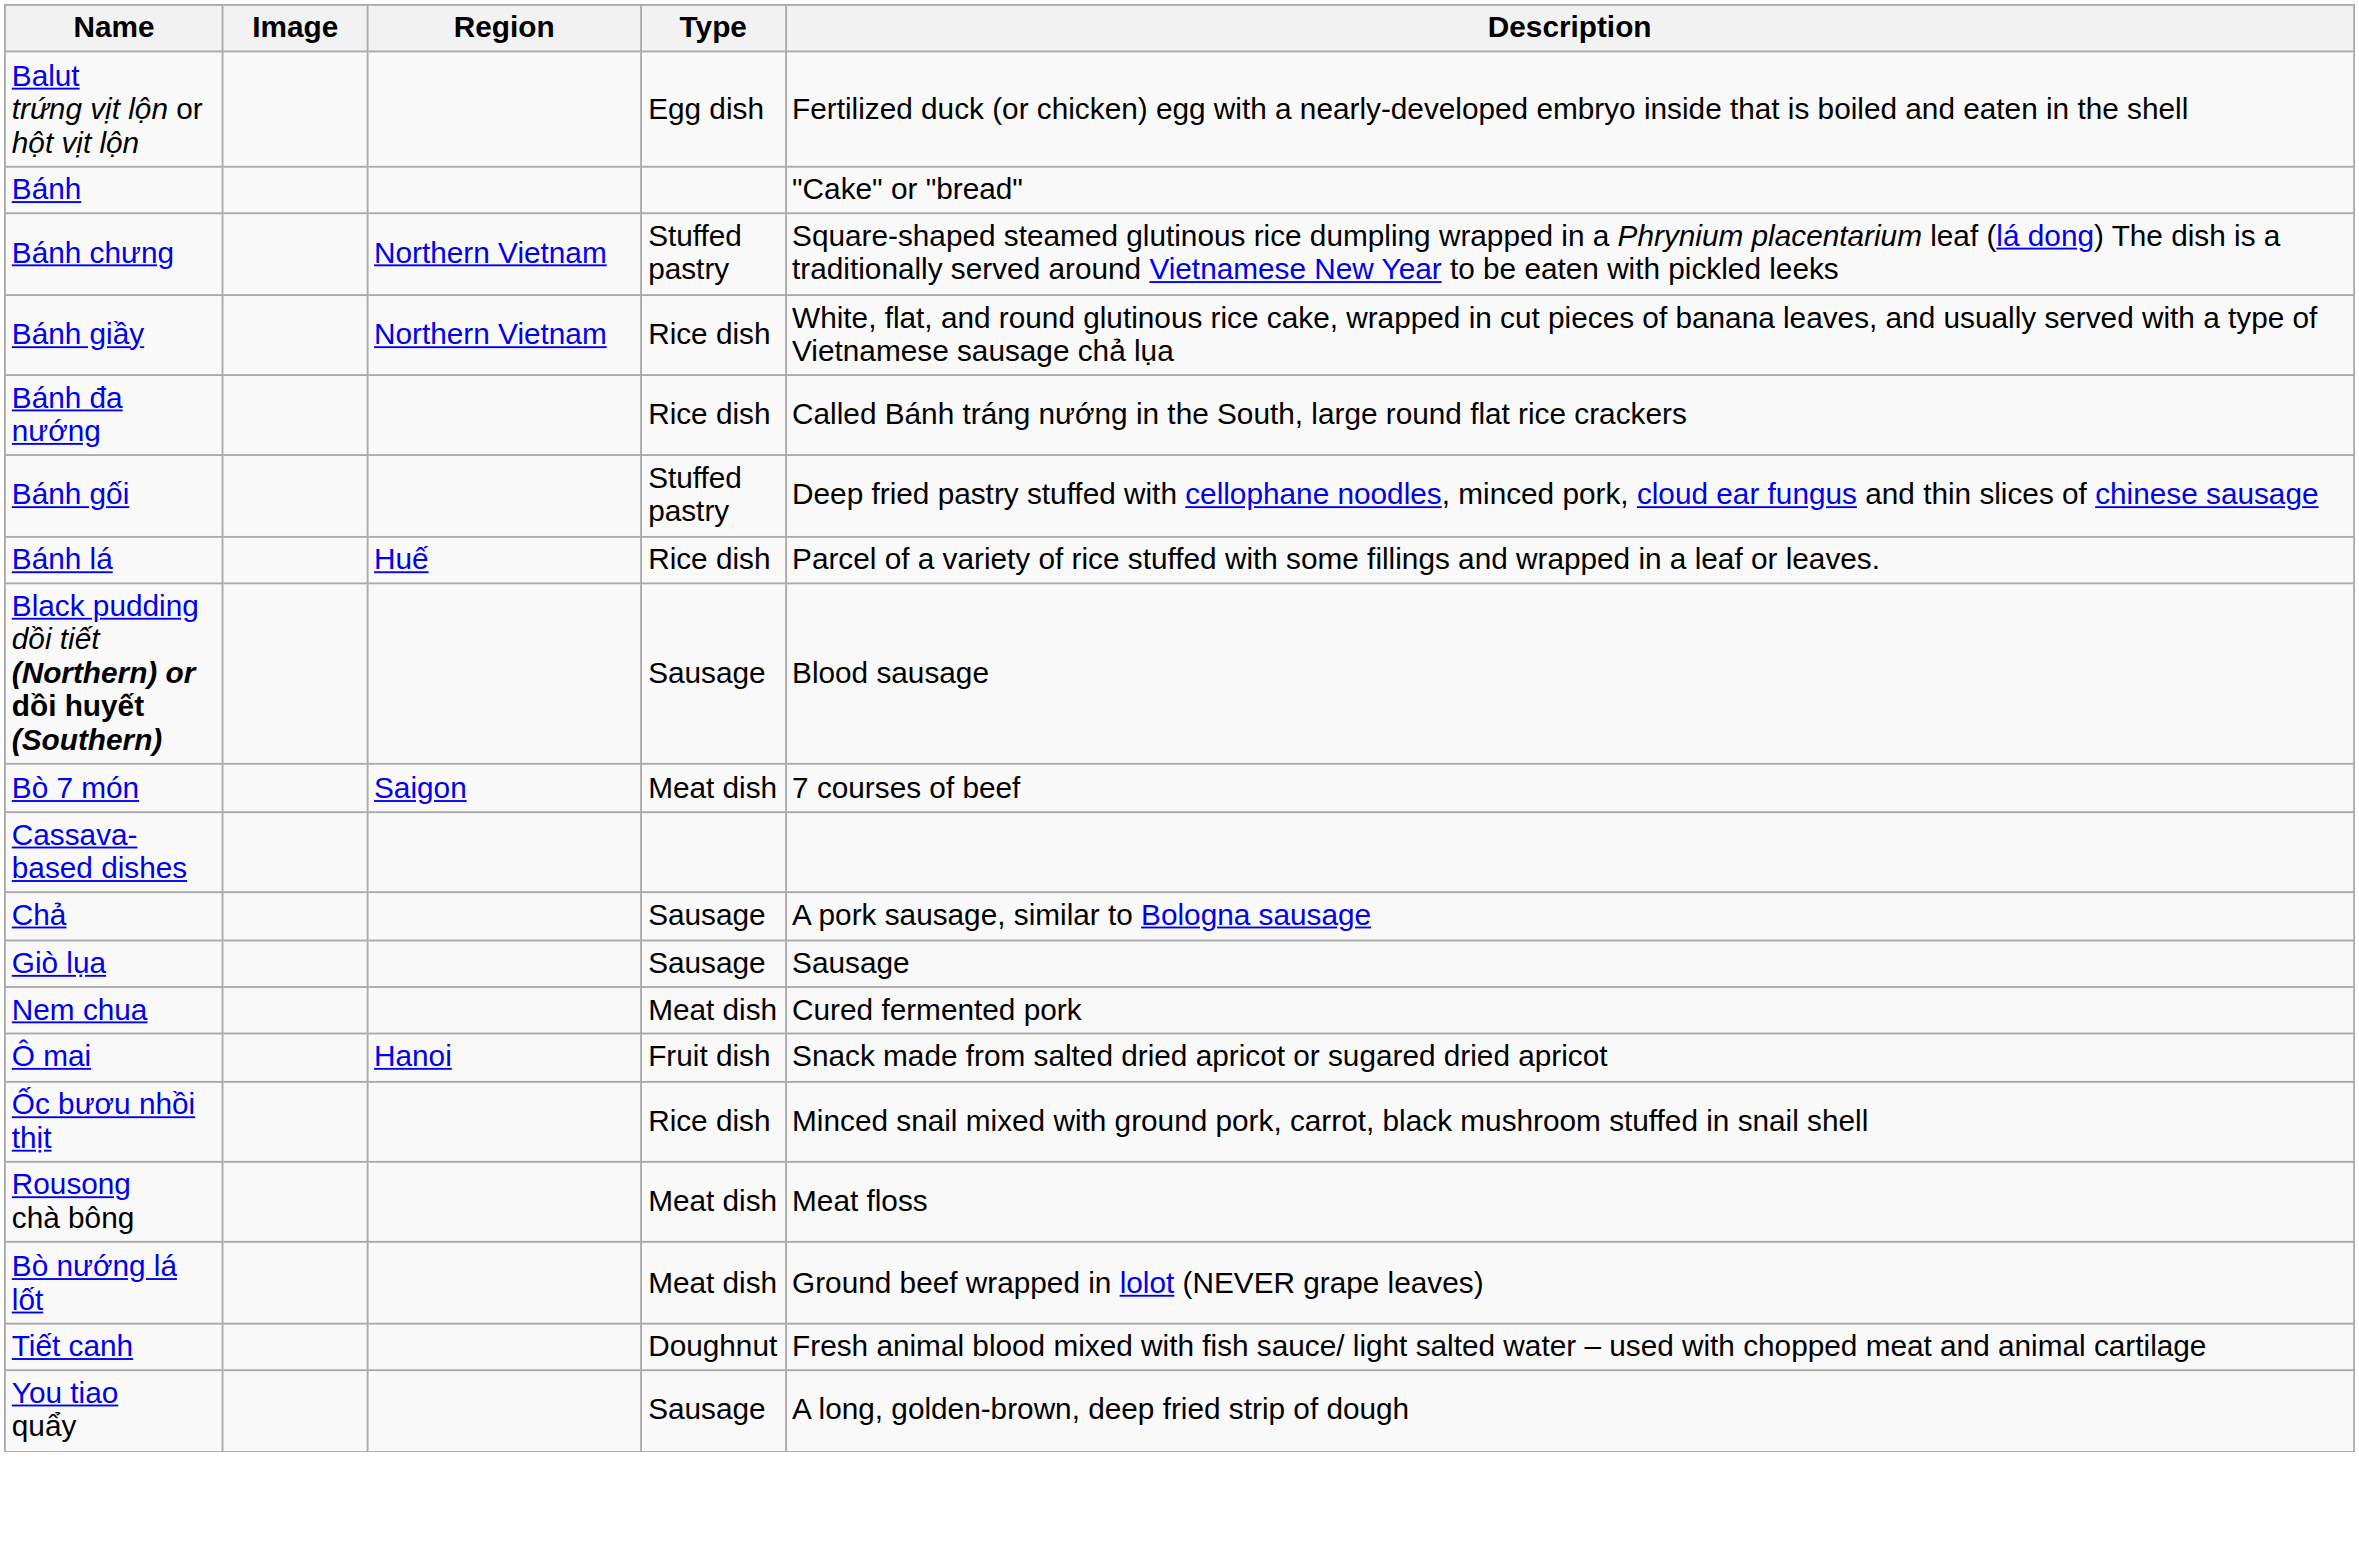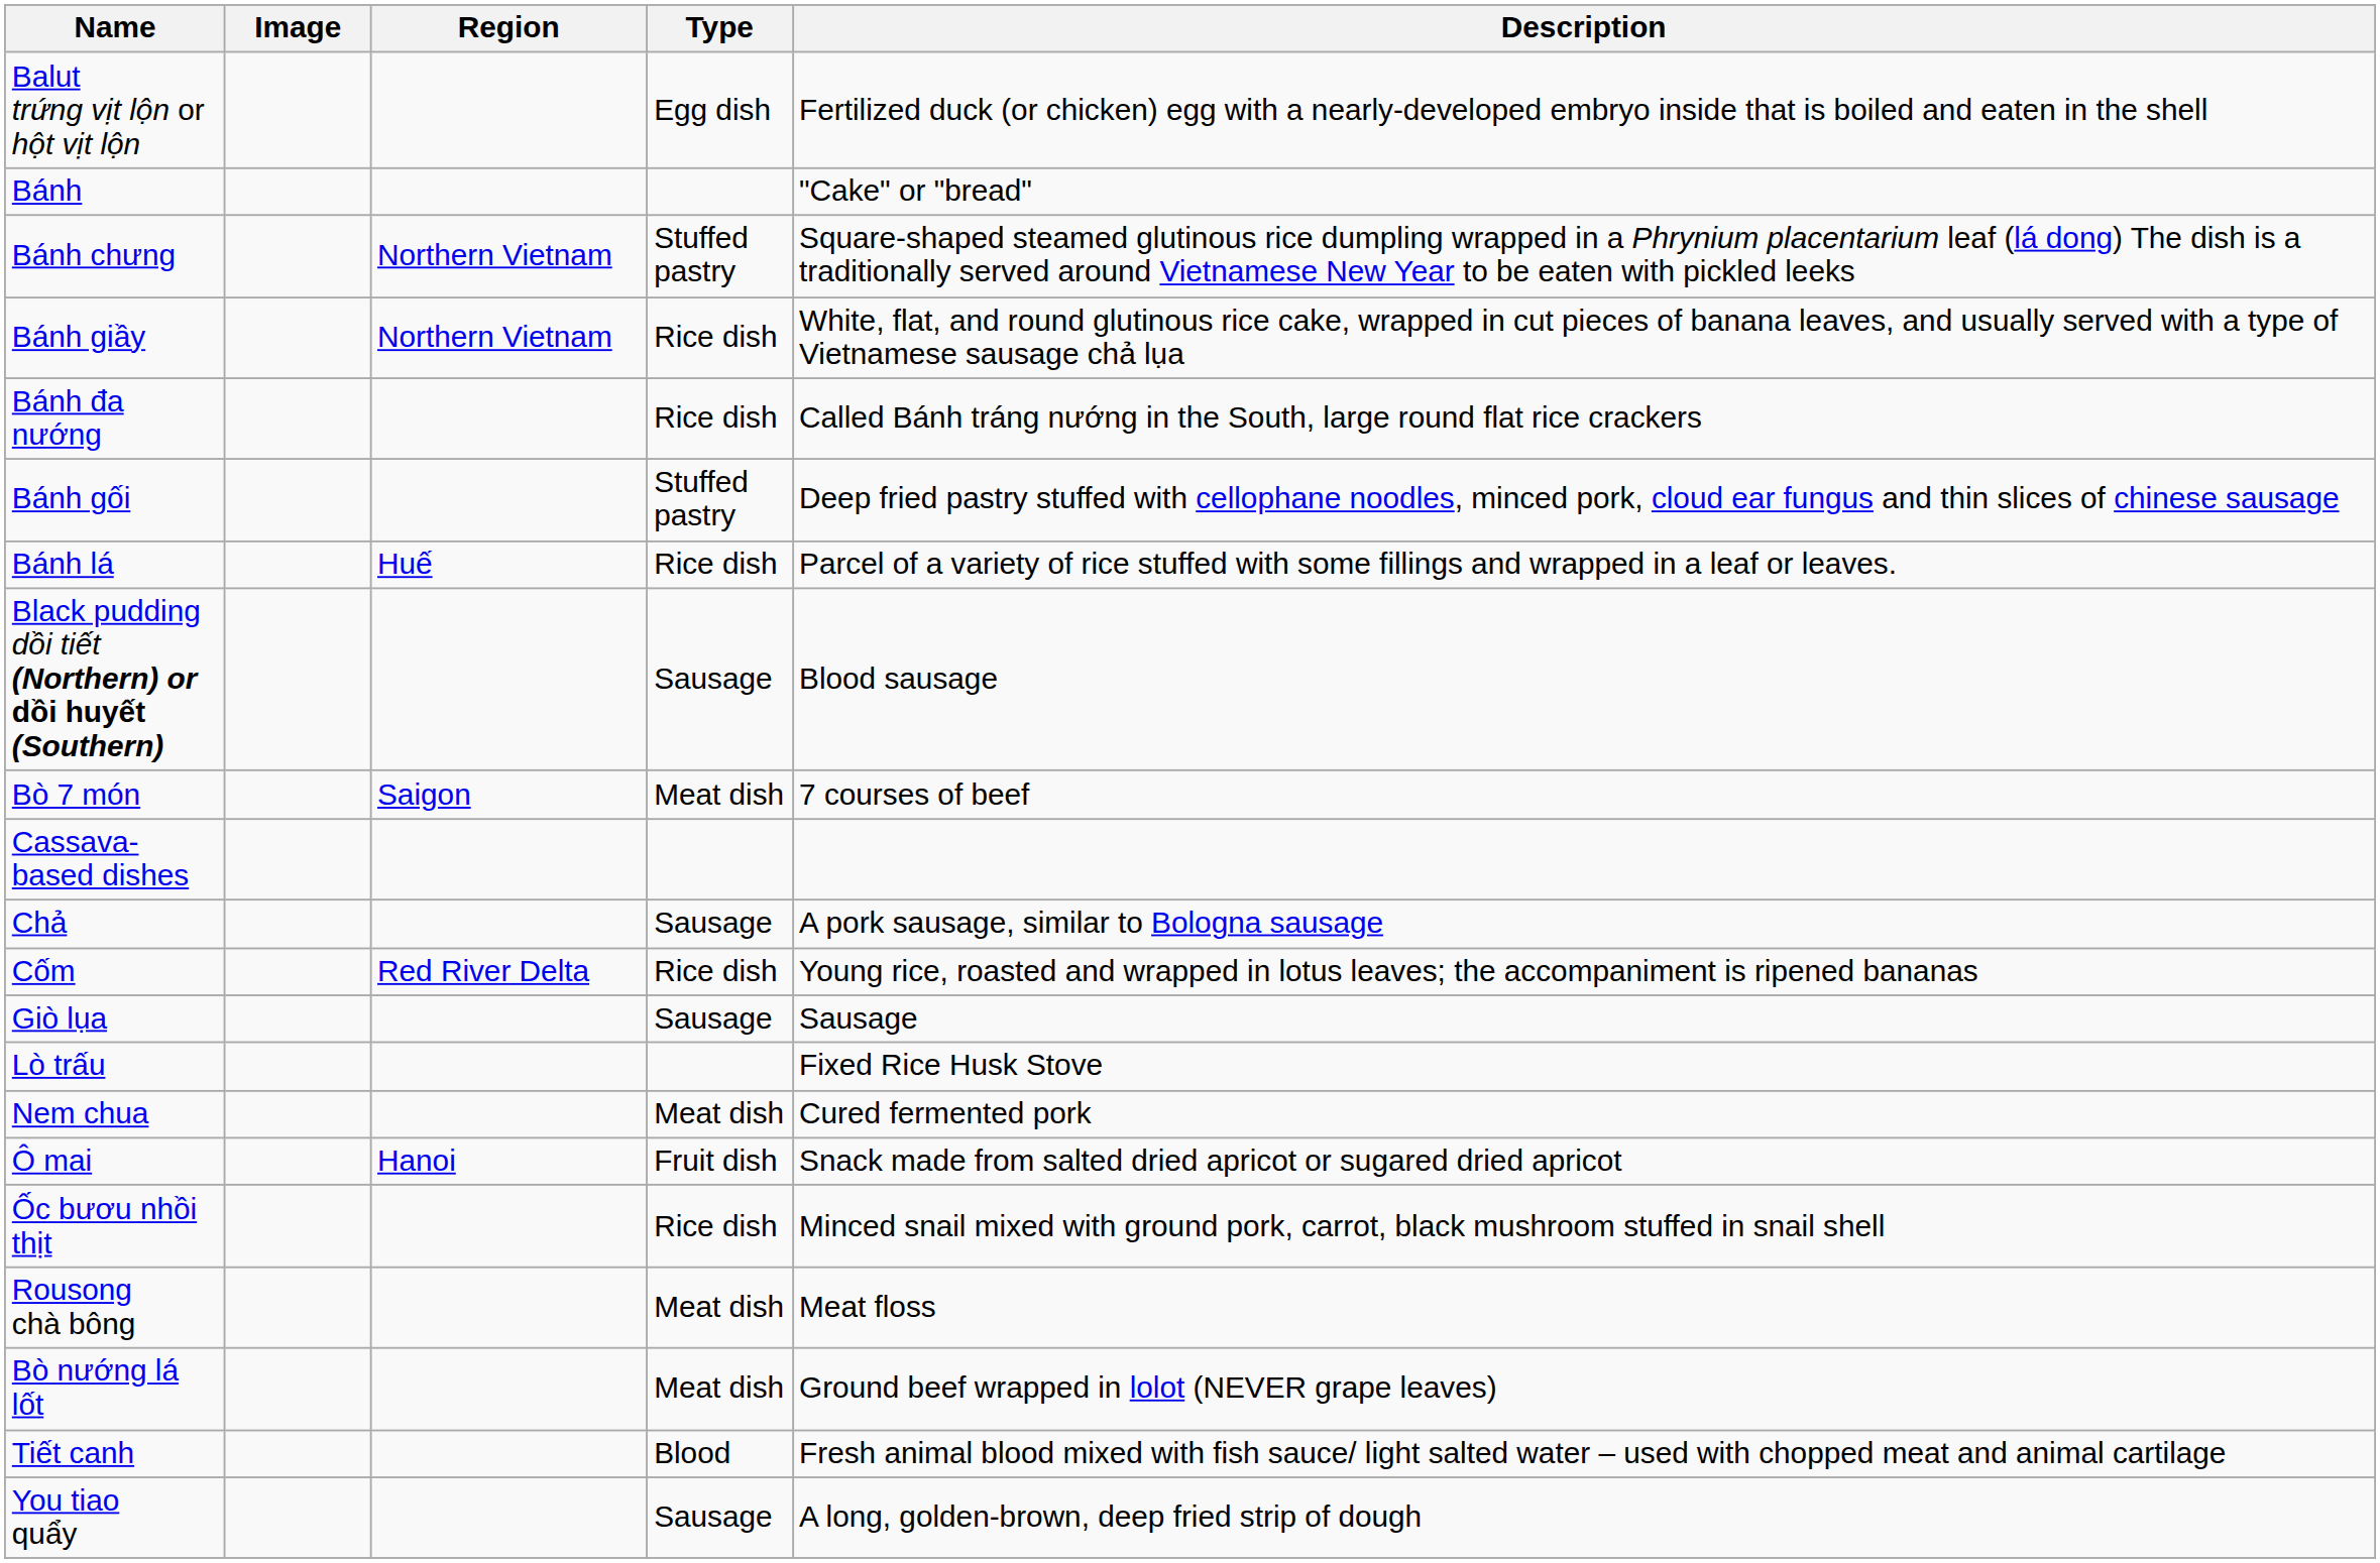+ row: Cốm | Red River Delta | Rice dish | Young rice, roasted and wrapped in lotus leaves; the accompaniment is ripened bananas
+ row: Lò trấu | Fixed Rice Husk Stove
Tiết canh | Type: Doughnut -> Blood
